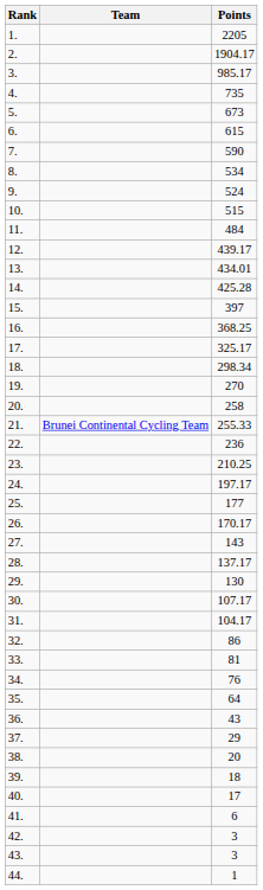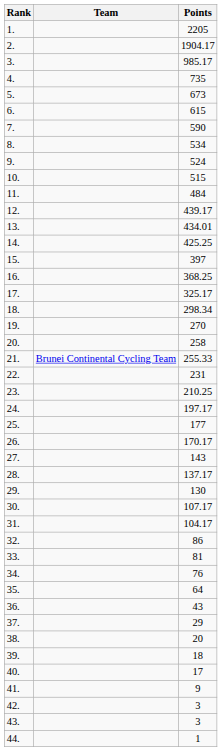14. | Points: 425.28 -> 425.25
22. | Points: 236 -> 231
41. | Points: 6 -> 9
